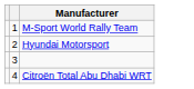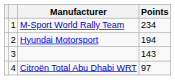+ column: Points | 234 | 194 | 143 | 97
